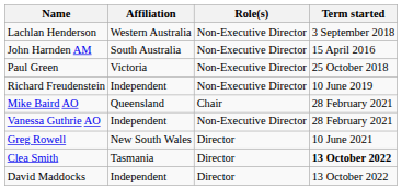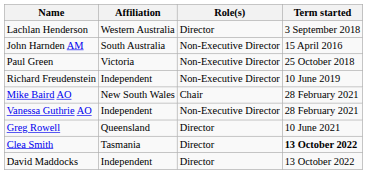Lachlan Henderson | Role(s): Non-Executive Director -> Director
Mike Baird AO | Affiliation: Queensland -> New South Wales
Greg Rowell | Affiliation: New South Wales -> Queensland
